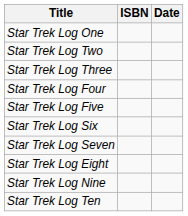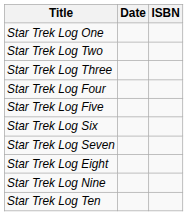columns swapped: Date <-> ISBN
